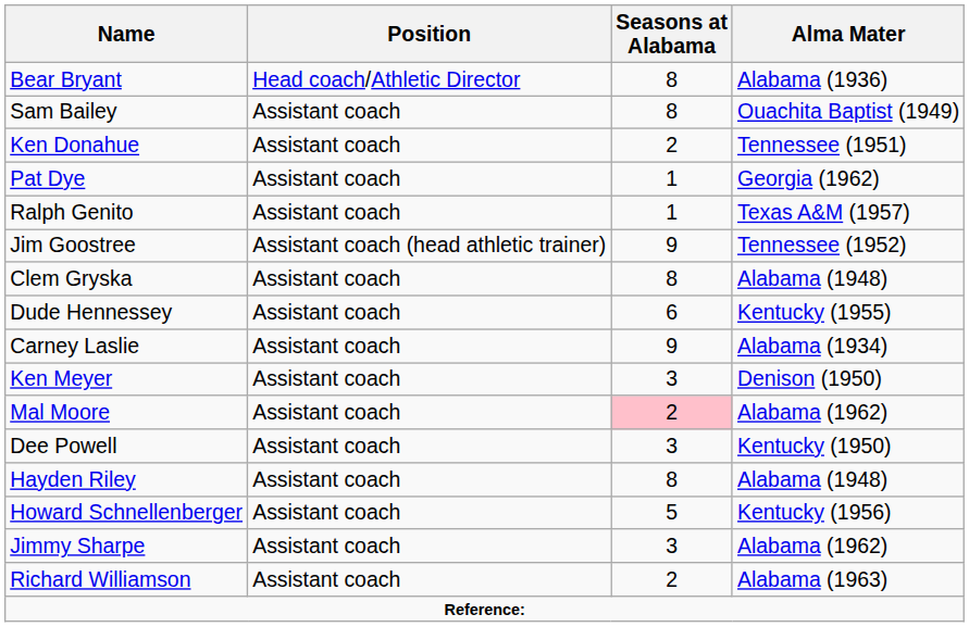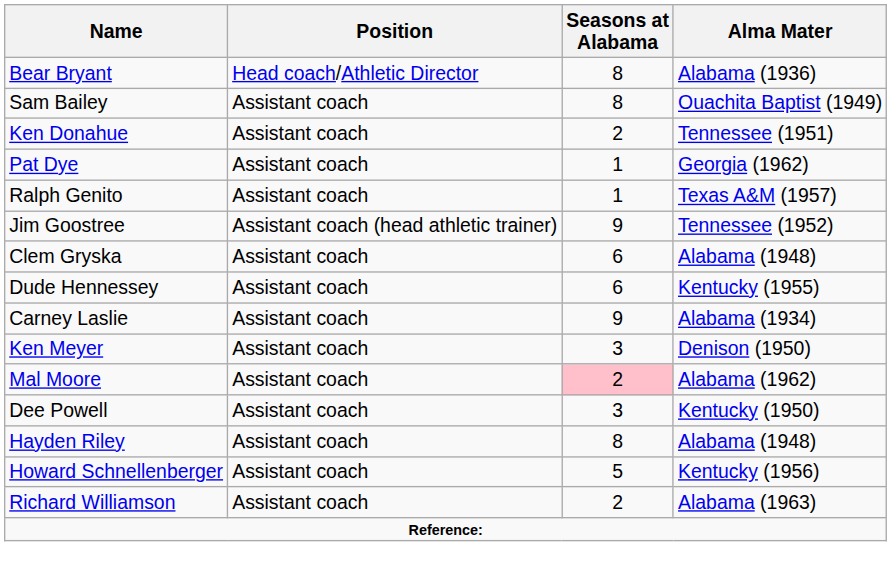Clem Gryska | Seasons at Alabama: 8 -> 6
- row: Jimmy Sharpe | Assistant coach | 3 | Alabama (1962)
